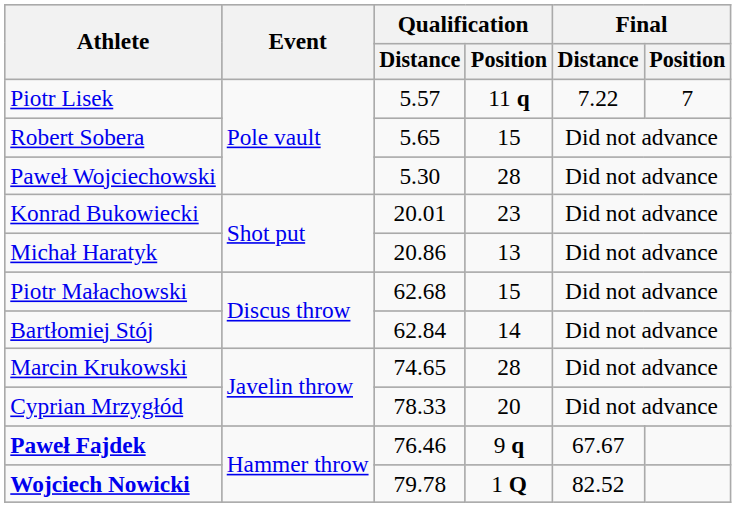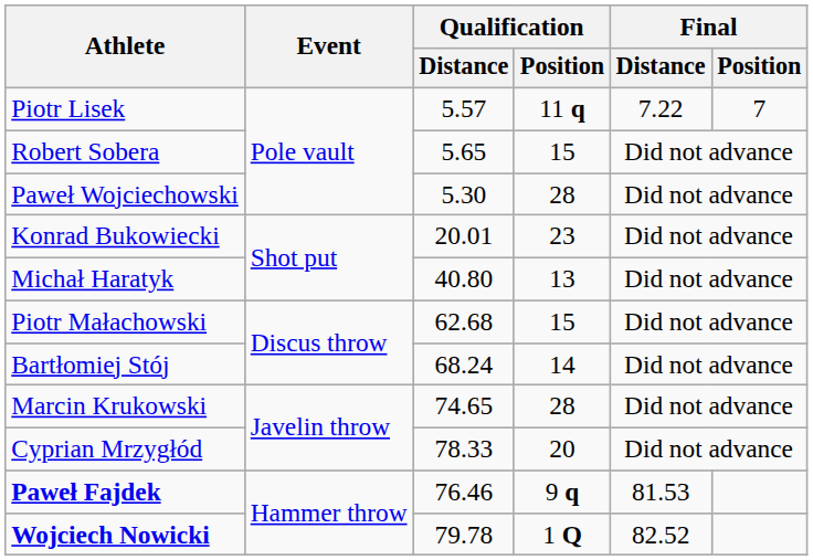Michał Haratyk | Qualification / Distance: 20.86 -> 40.80
Bartłomiej Stój | Qualification / Distance: 62.84 -> 68.24
Paweł Fajdek | Final / Distance: 67.67 -> 81.53
